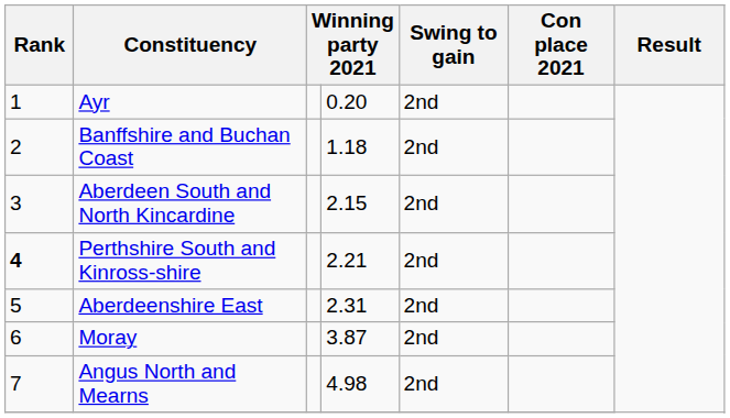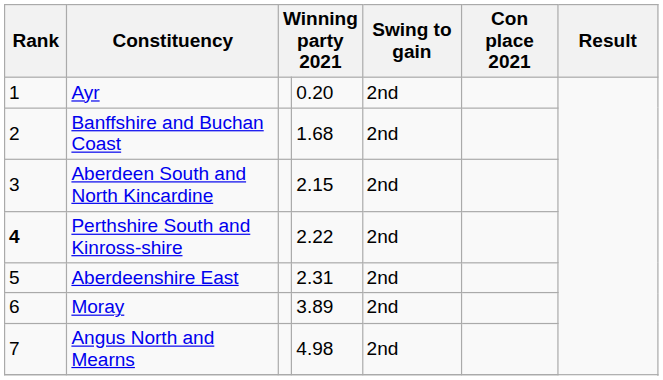Banffshire and Buchan Coast | column 4: 1.18 -> 1.68
Perthshire South and Kinross-shire | column 4: 2.21 -> 2.22
Moray | column 4: 3.87 -> 3.89
